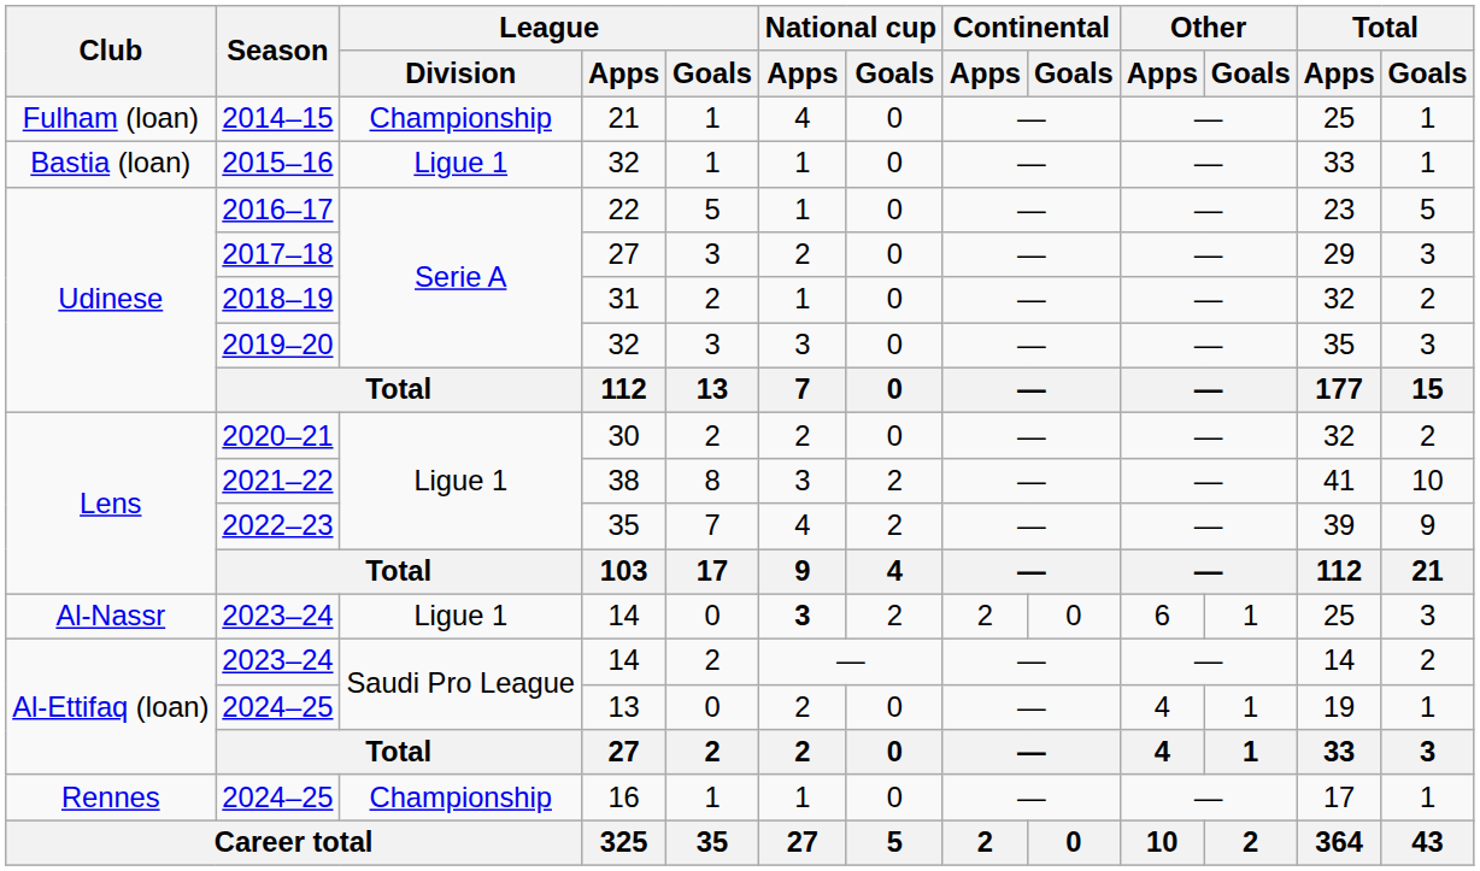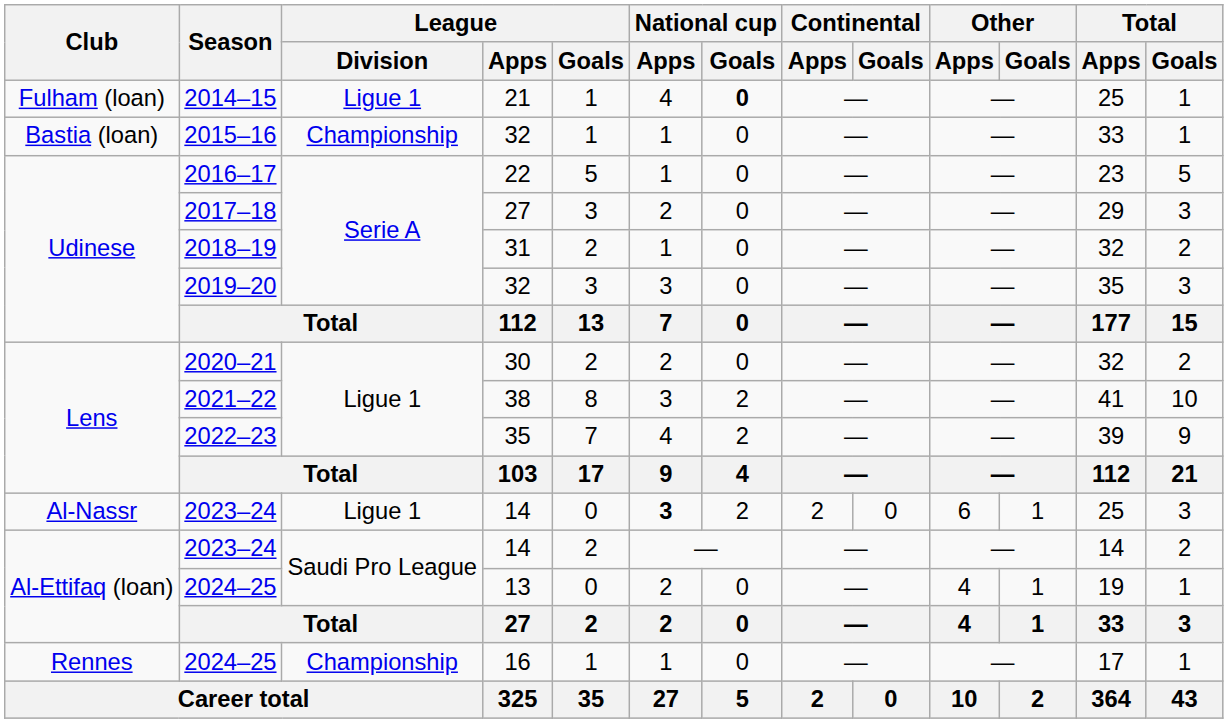2014–15 | League / Division: Championship -> Ligue 1
2014–15 | National cup / Goals: normal -> bold
2015–16 | League / Division: Ligue 1 -> Championship
